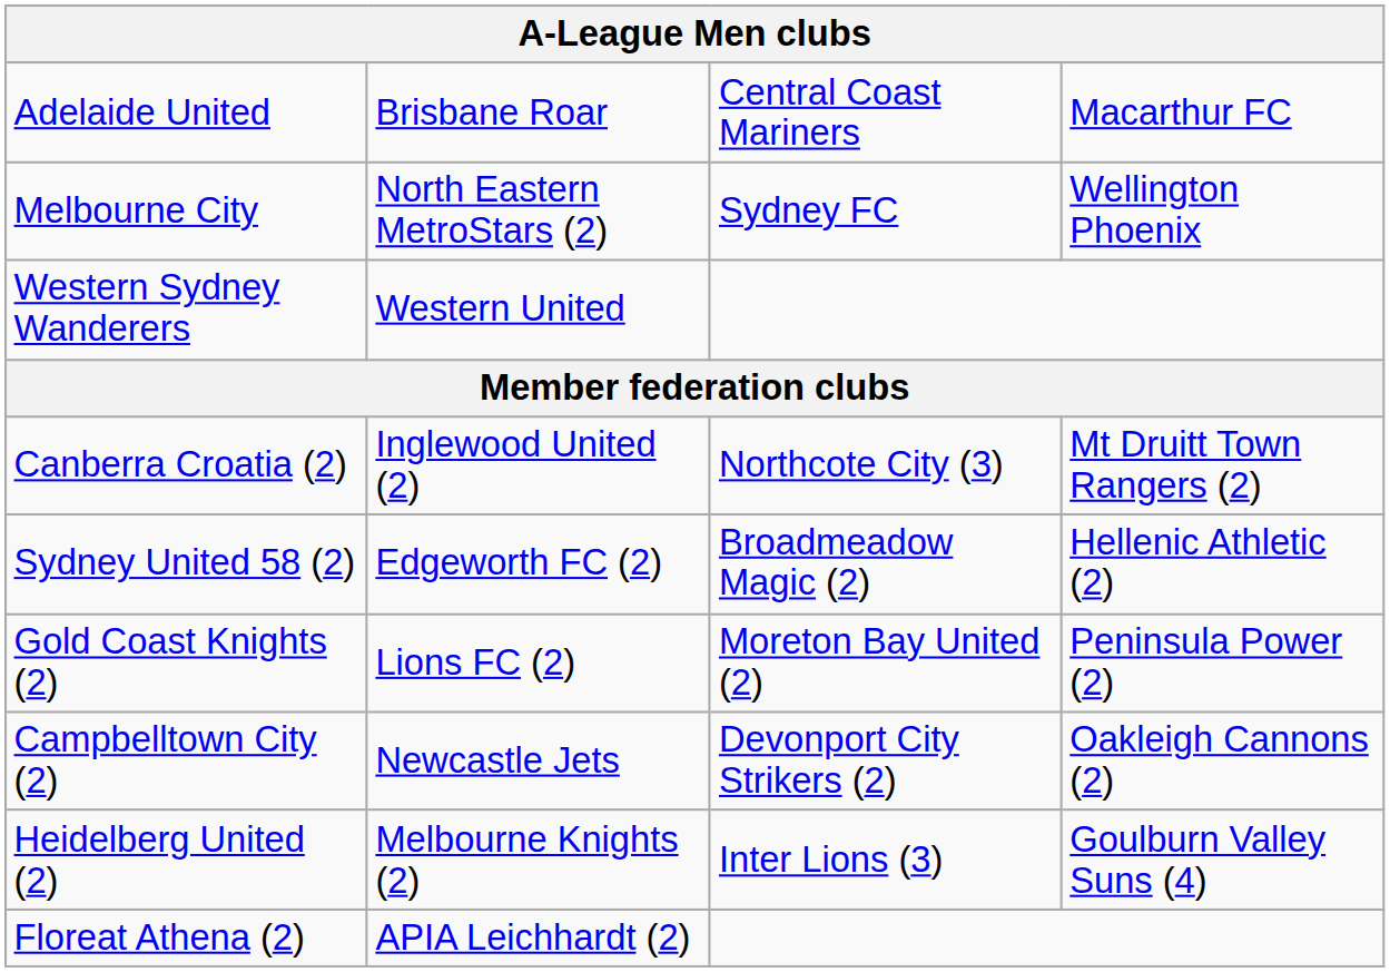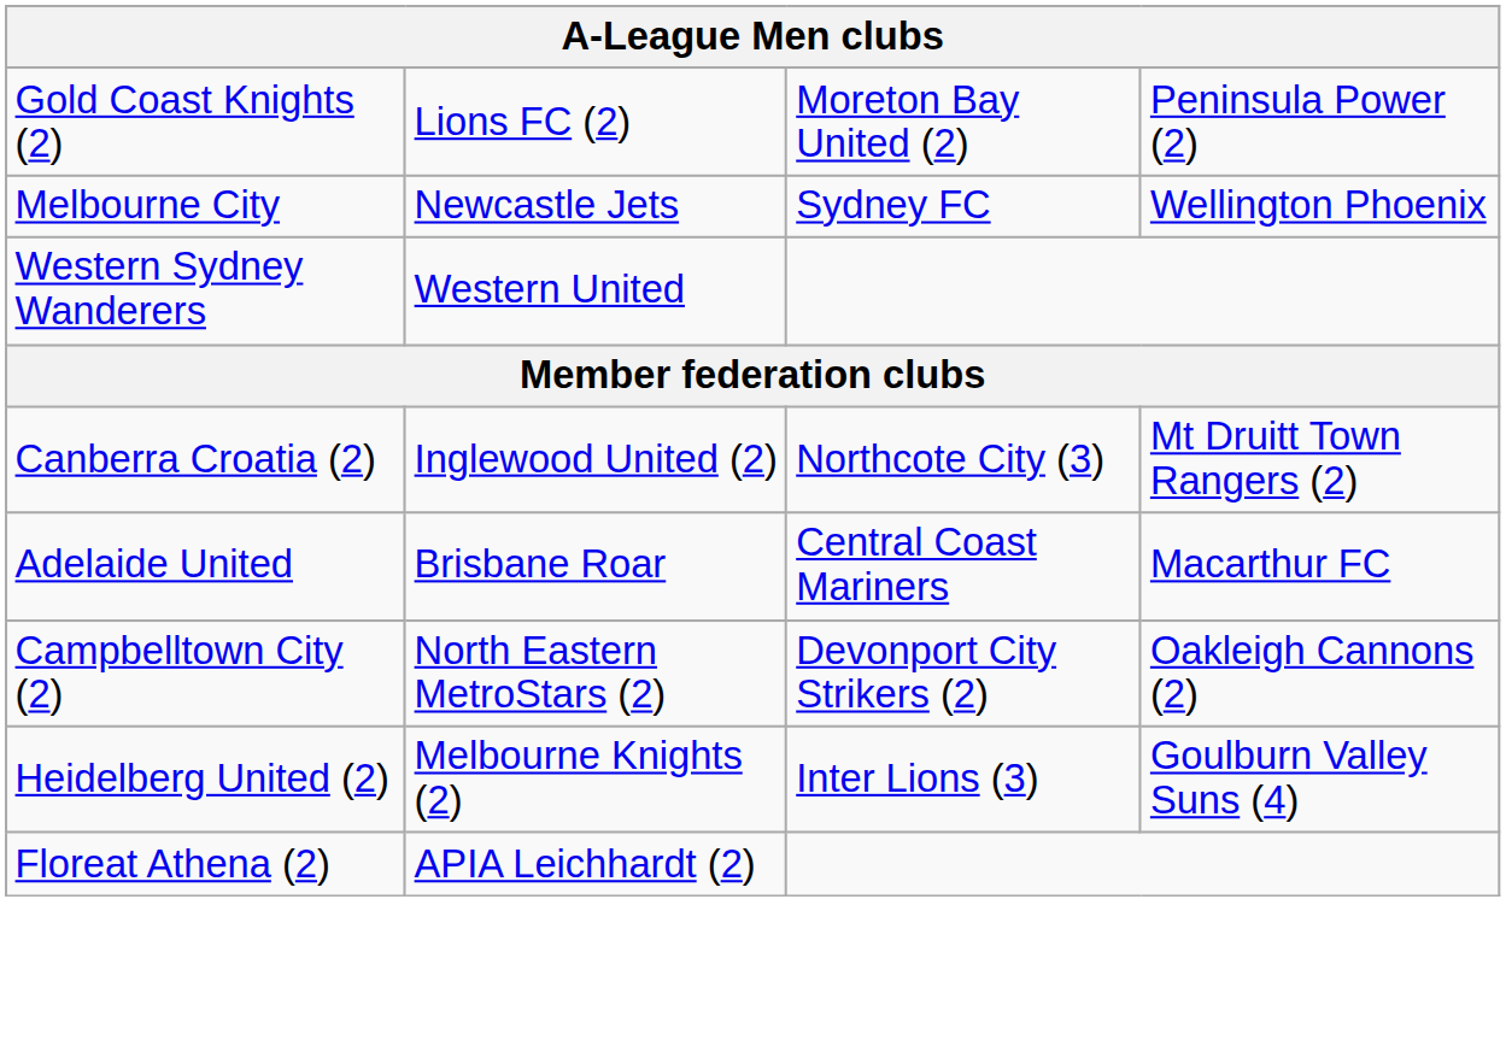rows swapped: Adelaide United <-> Gold Coast Knights (2)
Melbourne City | column 2: North Eastern MetroStars (2) -> Newcastle Jets
- row: Sydney United 58 (2) | Edgeworth FC (2) | Broadmeadow Magic (2) | Hellenic Athletic (2)
Campbelltown City (2) | column 2: Newcastle Jets -> North Eastern MetroStars (2)
